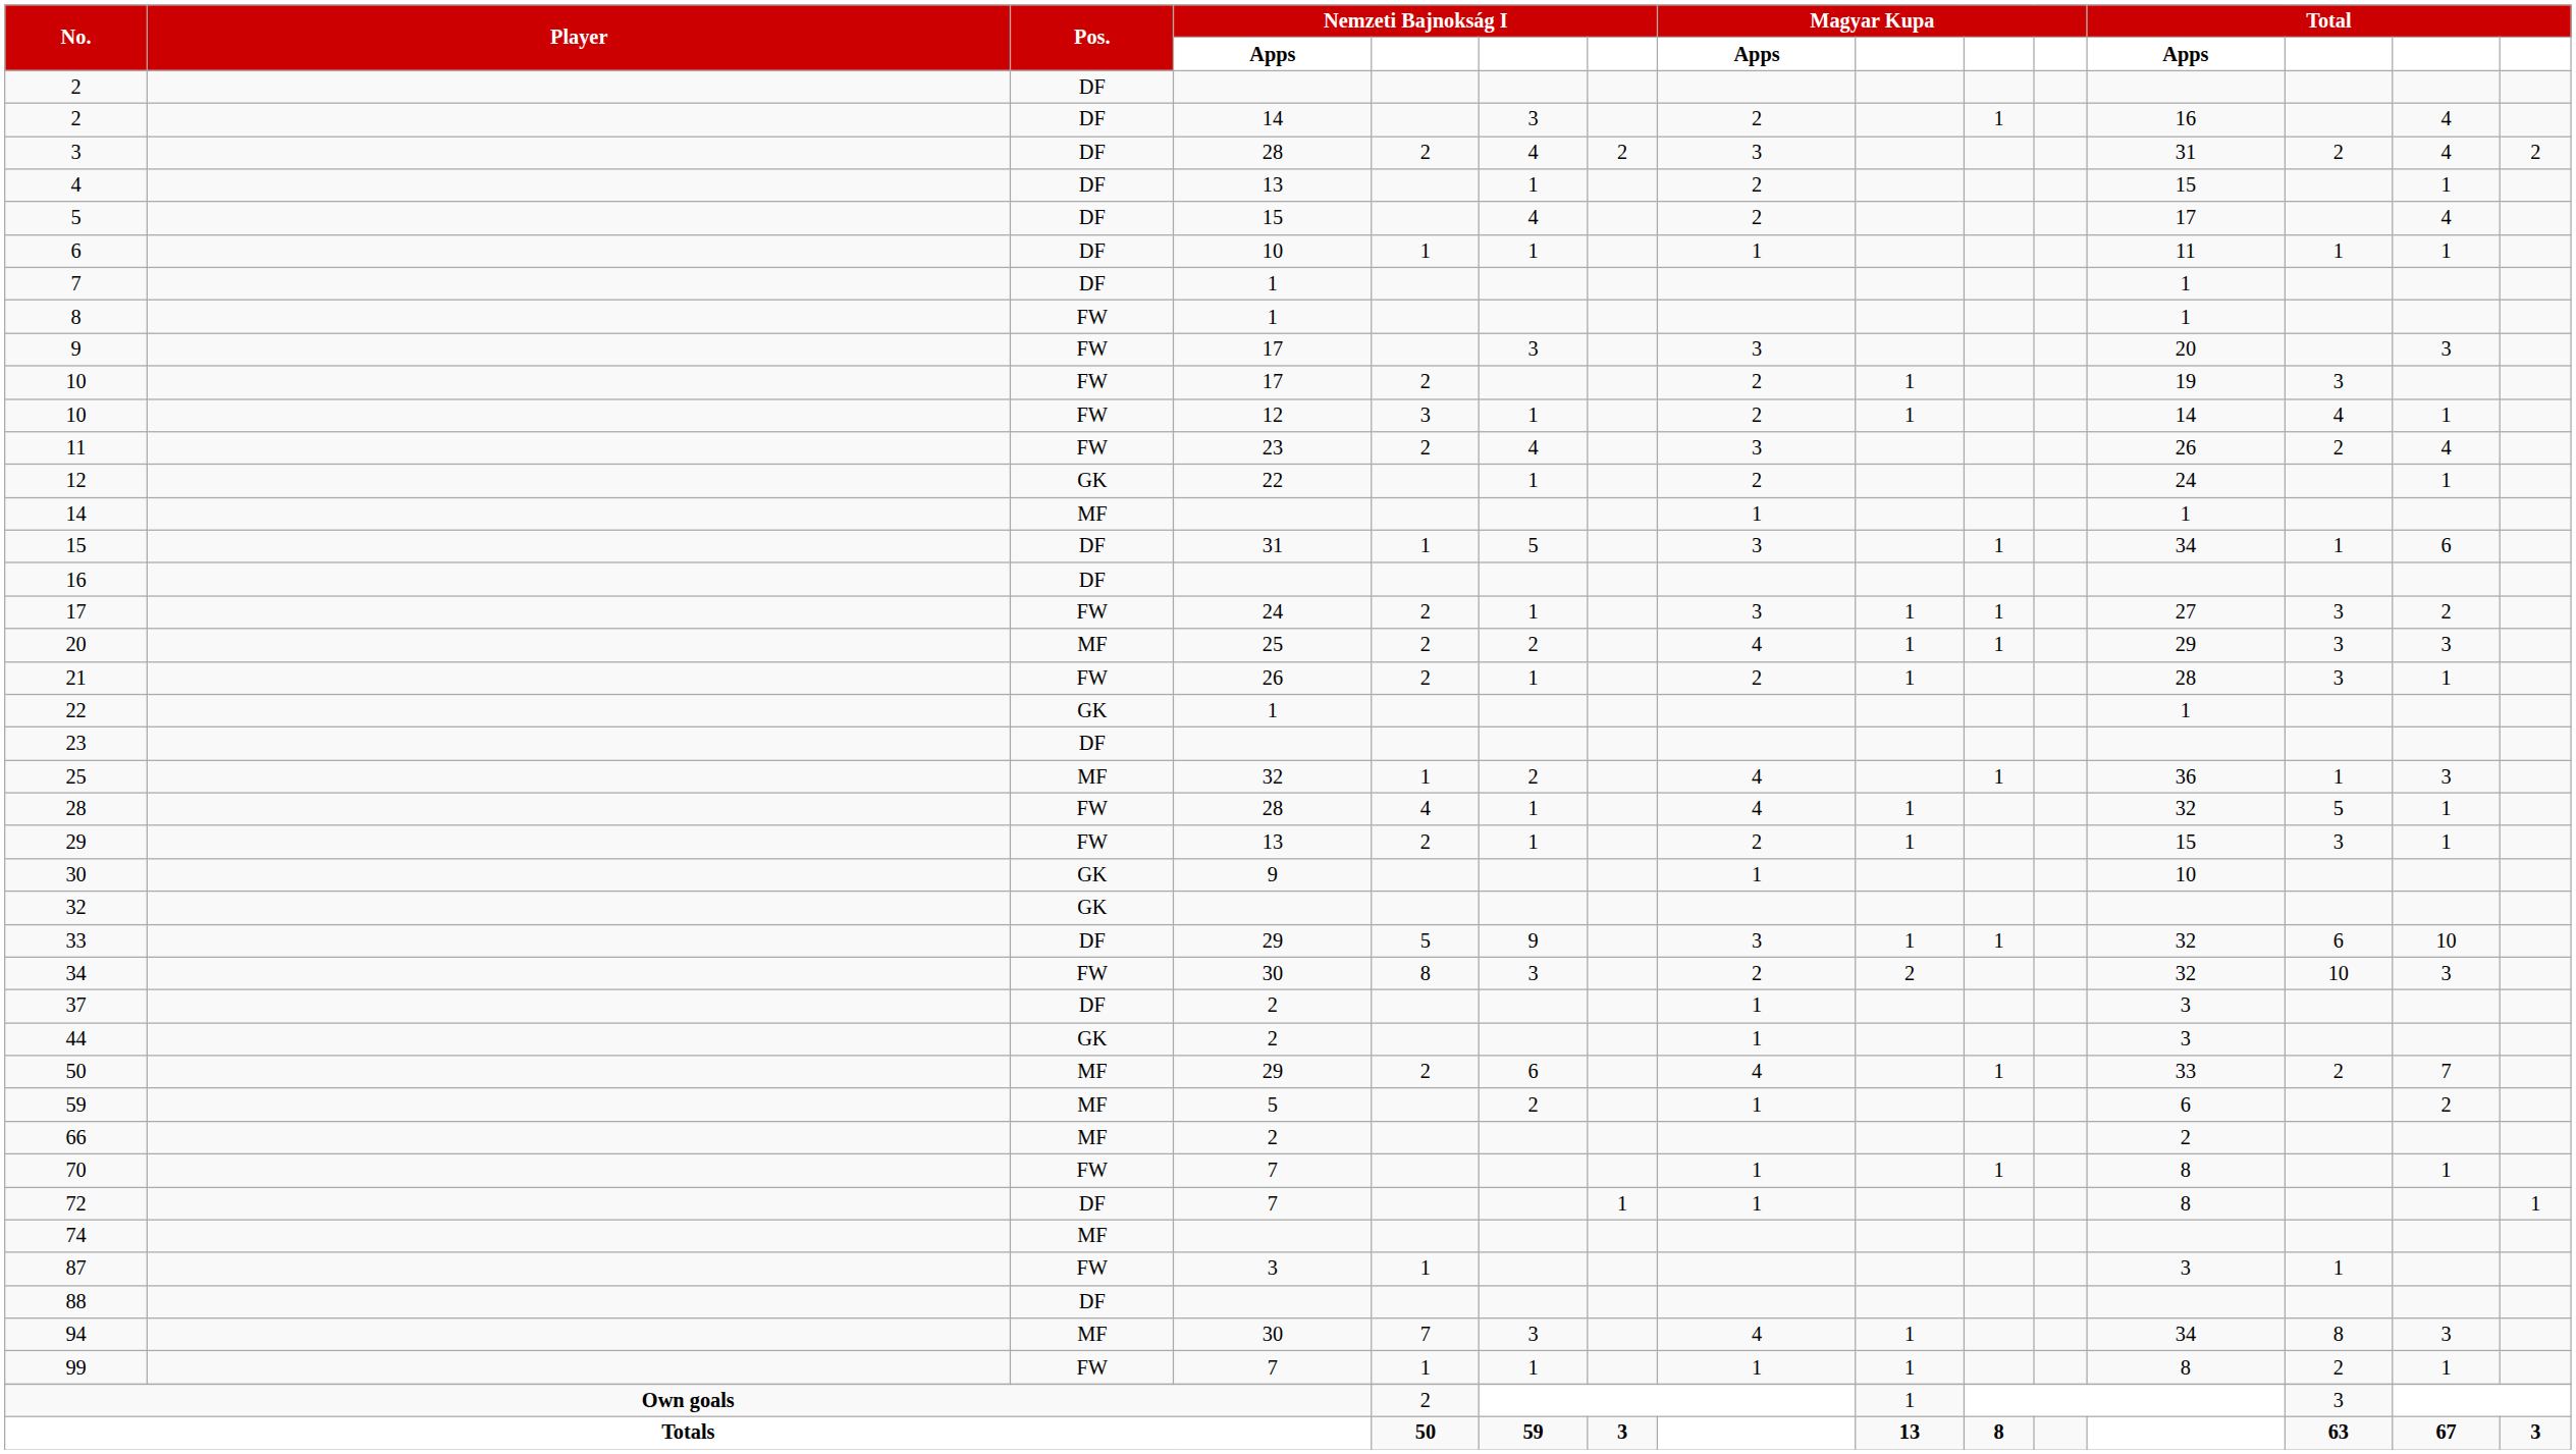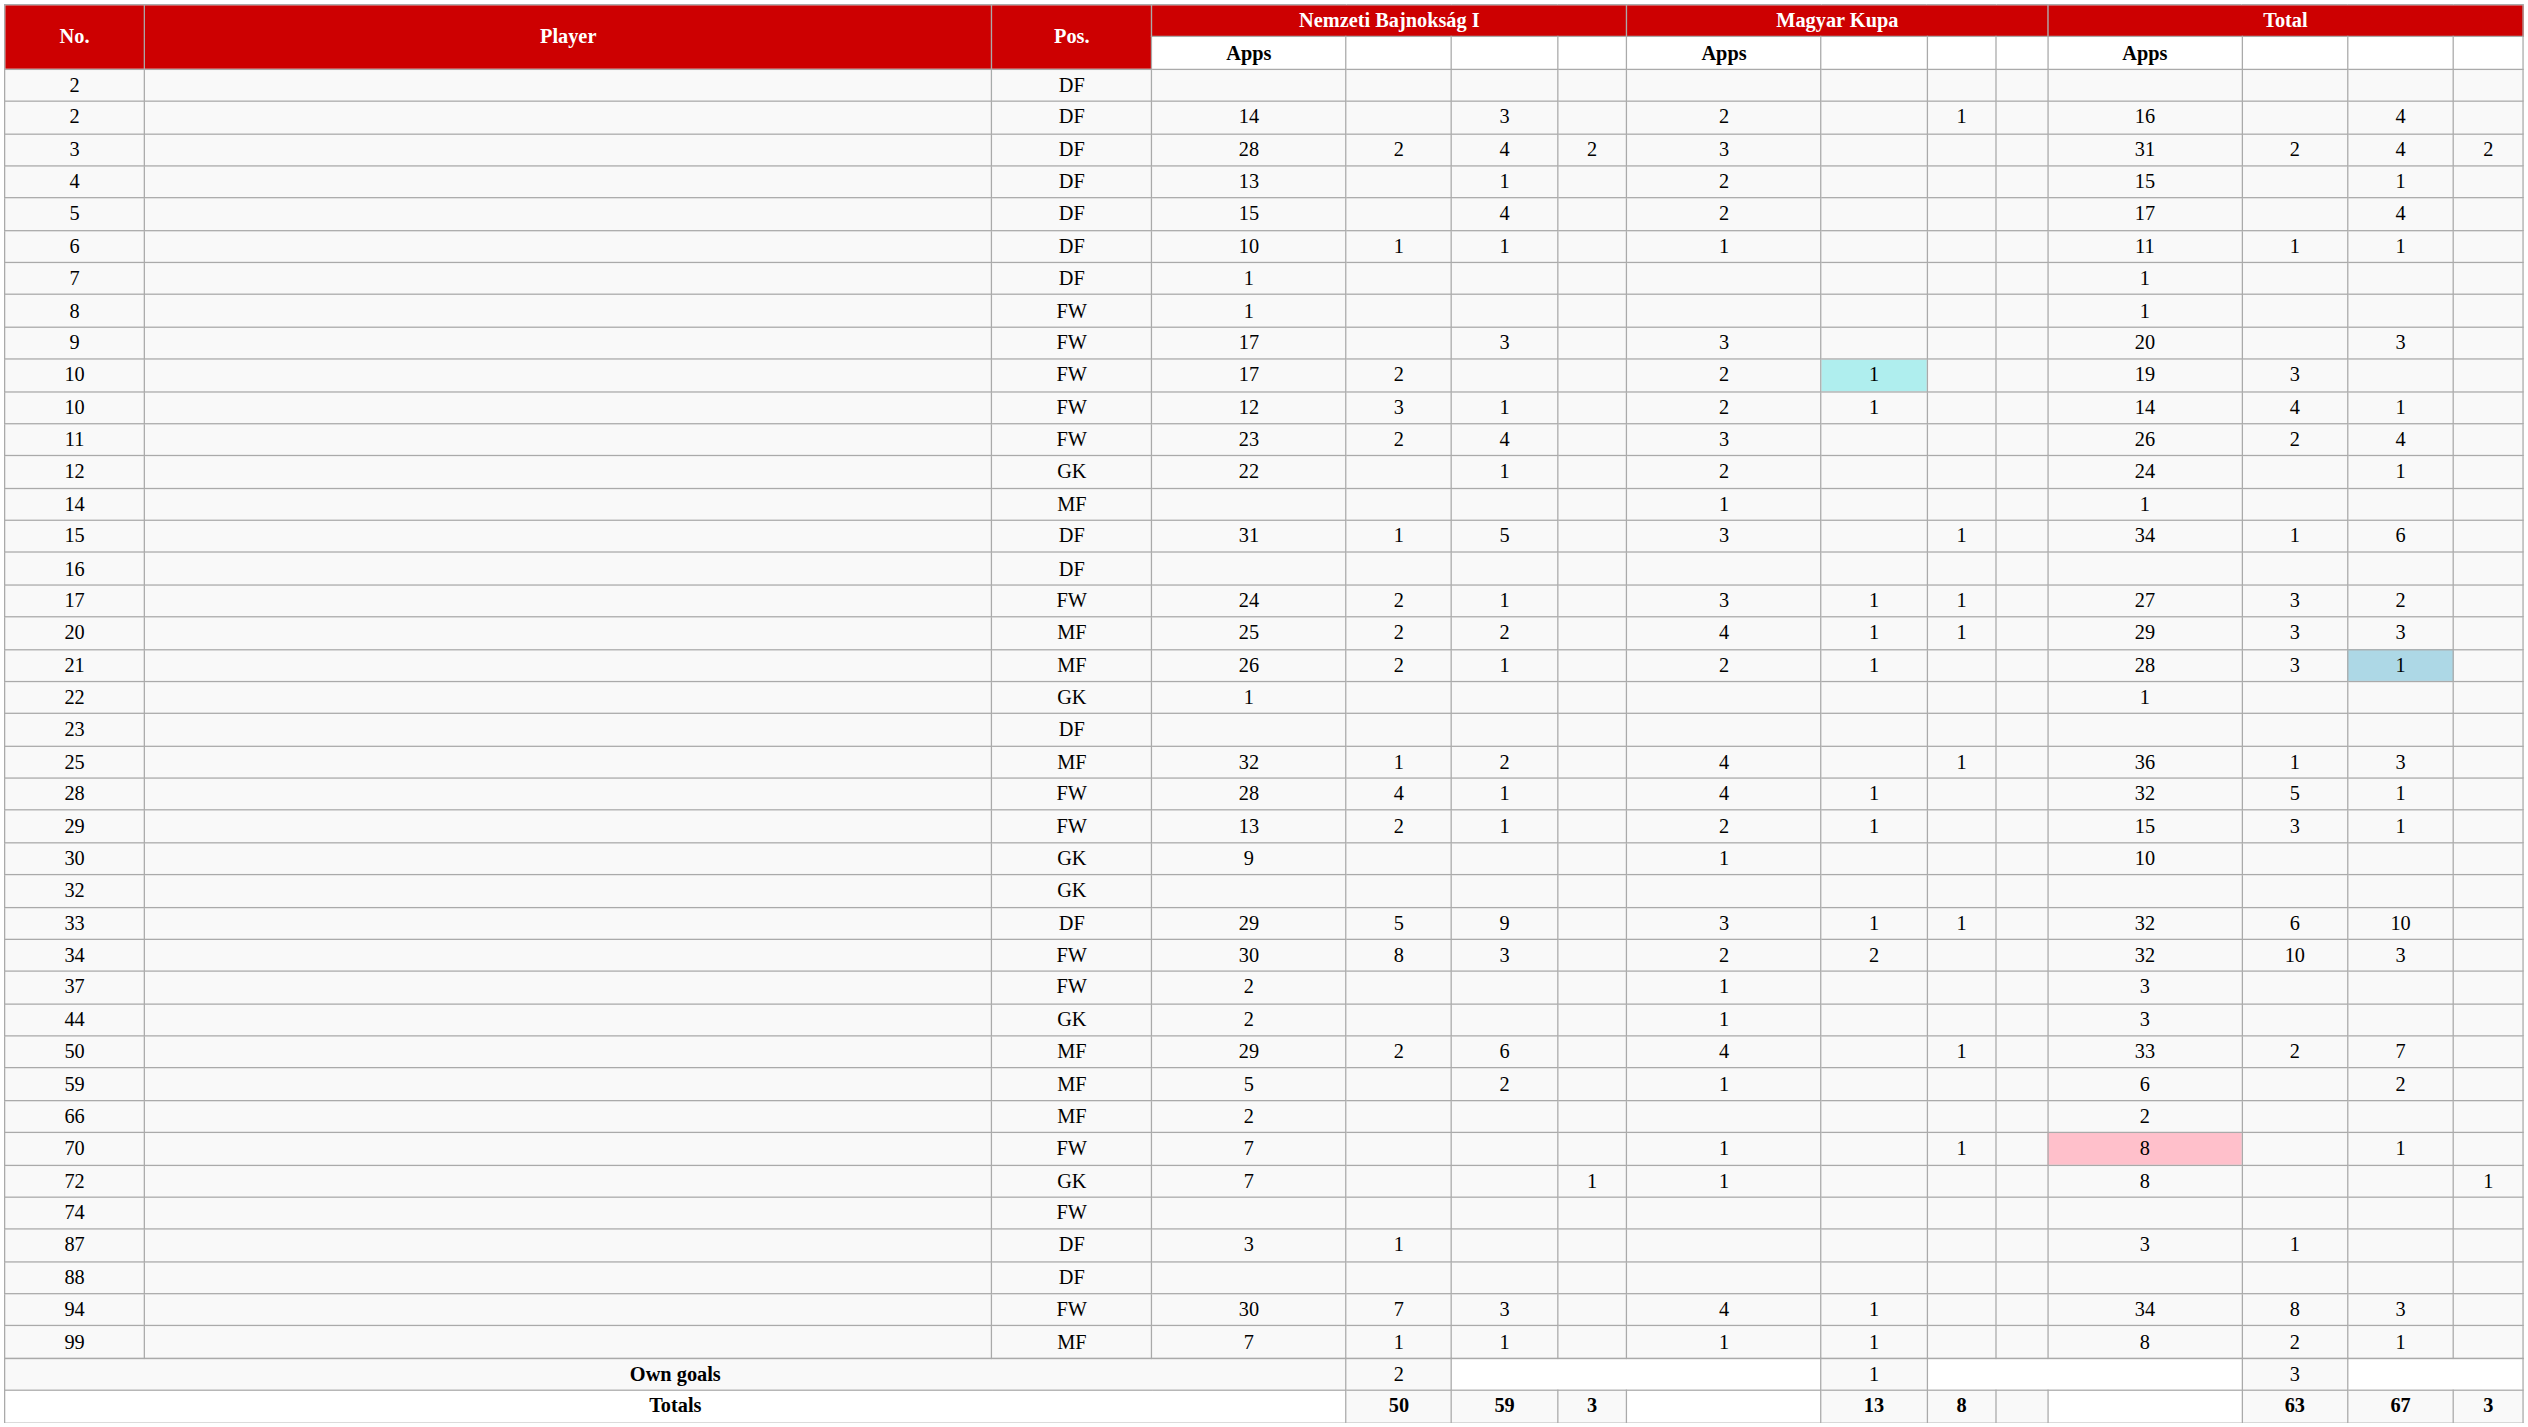10 / 17 | column 9: no background -> paleturquoise background
21 | Pos.: FW -> MF
21 | column 14: no background -> lightblue background
37 | Pos.: DF -> FW
70 | Total / Apps: no background -> pink background
72 | Pos.: DF -> GK
74 | Pos.: MF -> FW
87 | Pos.: FW -> DF
94 | Pos.: MF -> FW
99 | Pos.: FW -> MF
